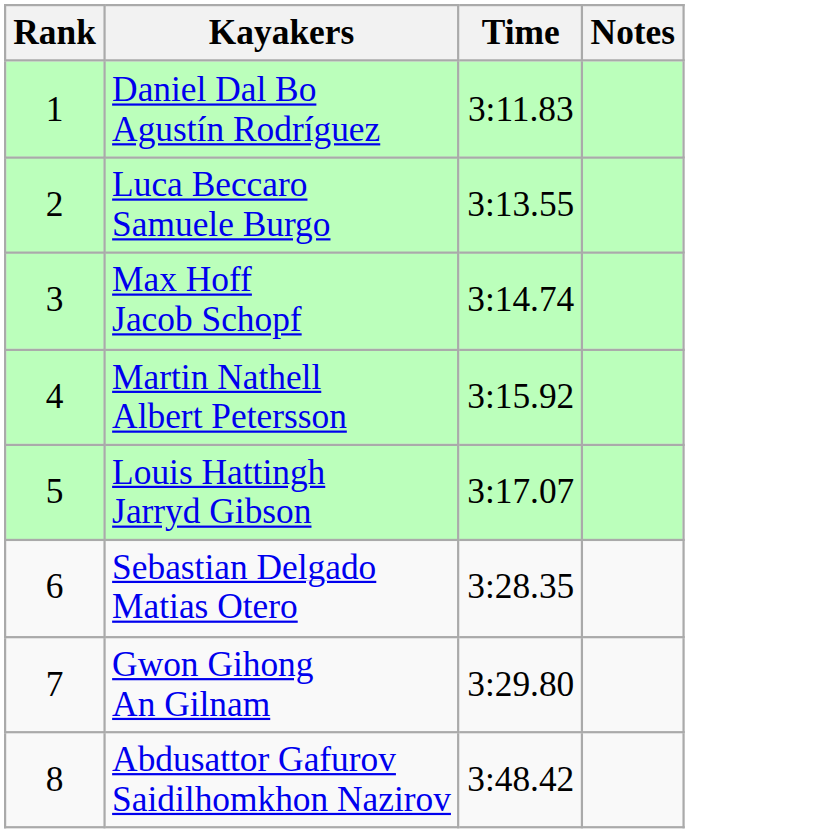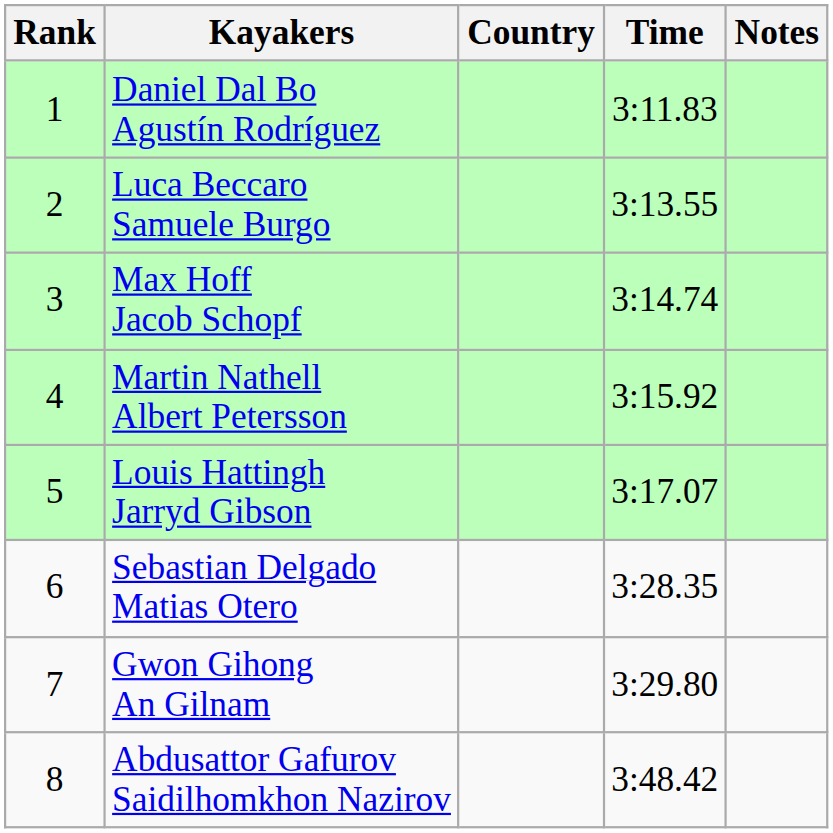+ column: Country
